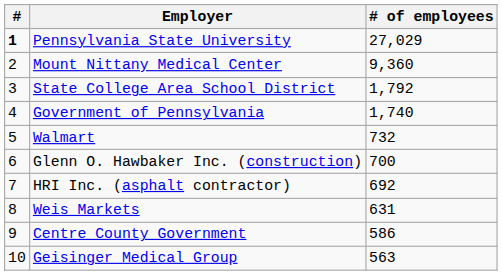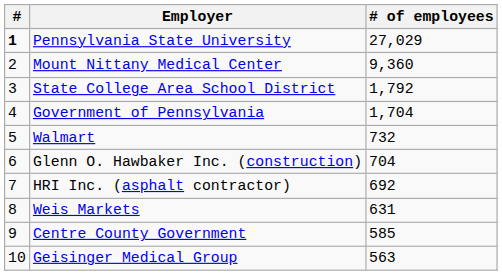Government of Pennsylvania | # of employees: 1,740 -> 1,704
Glenn O. Hawbaker Inc. (construction) | # of employees: 700 -> 704
Centre County Government | # of employees: 586 -> 585
